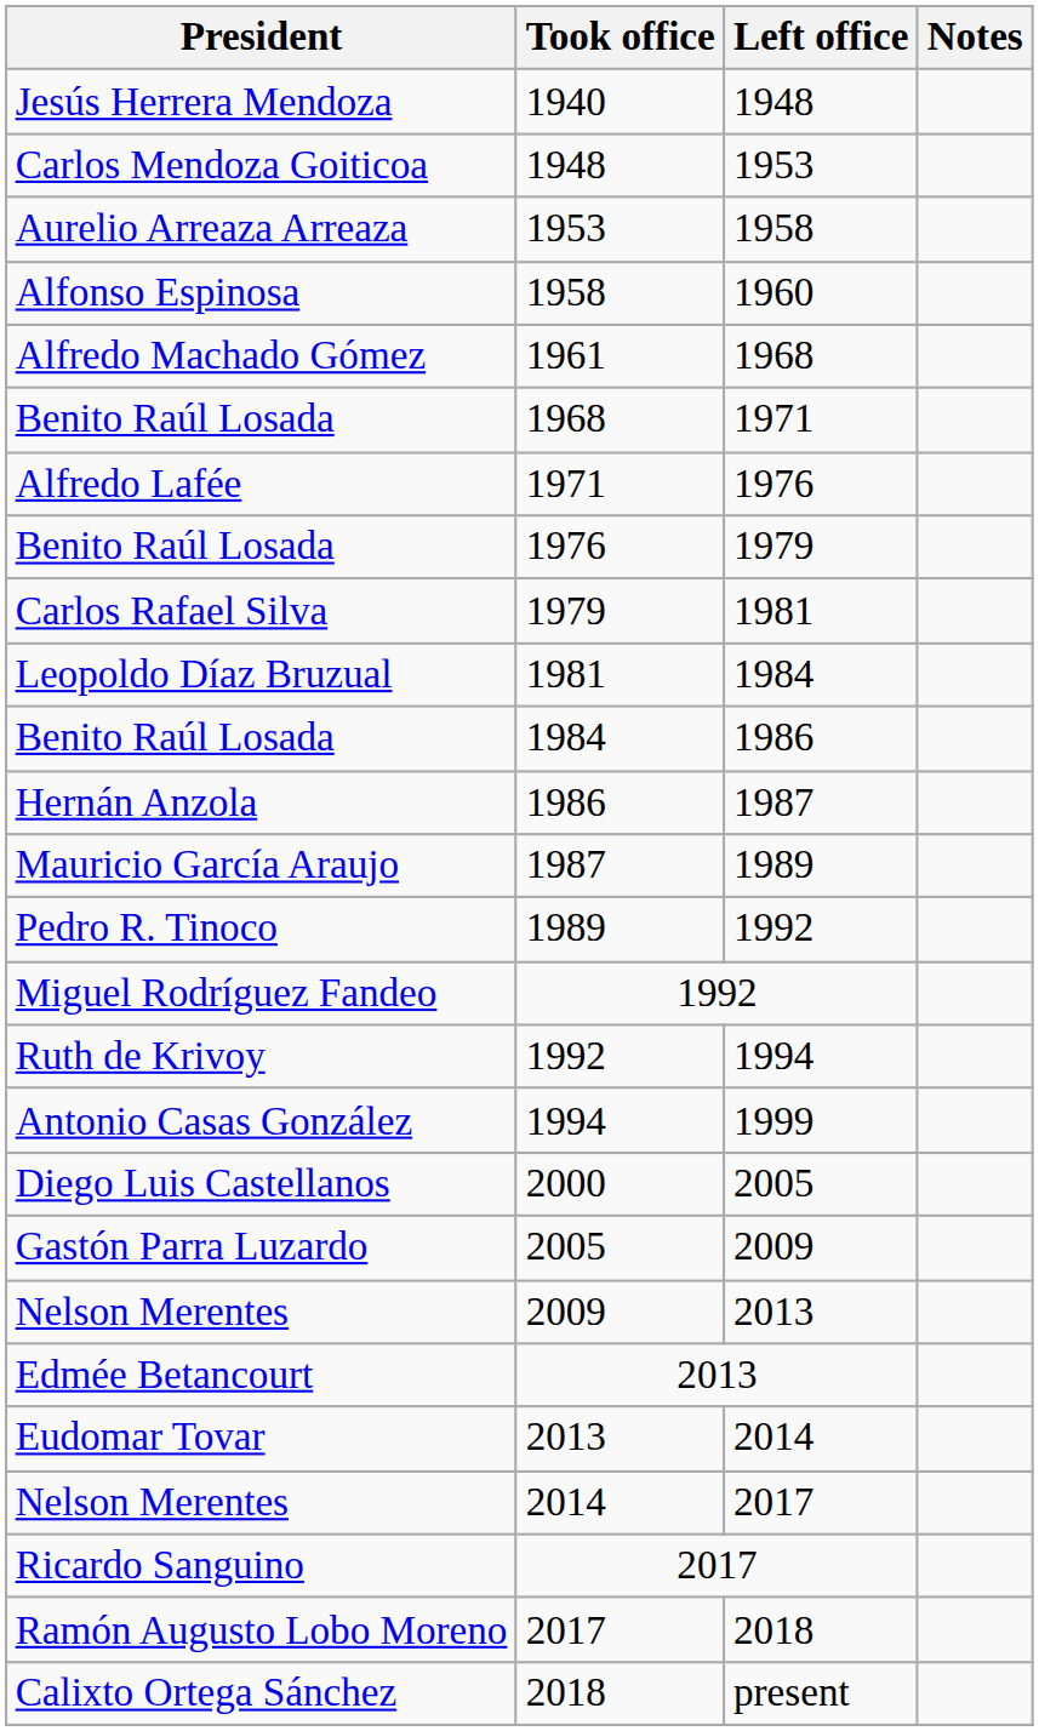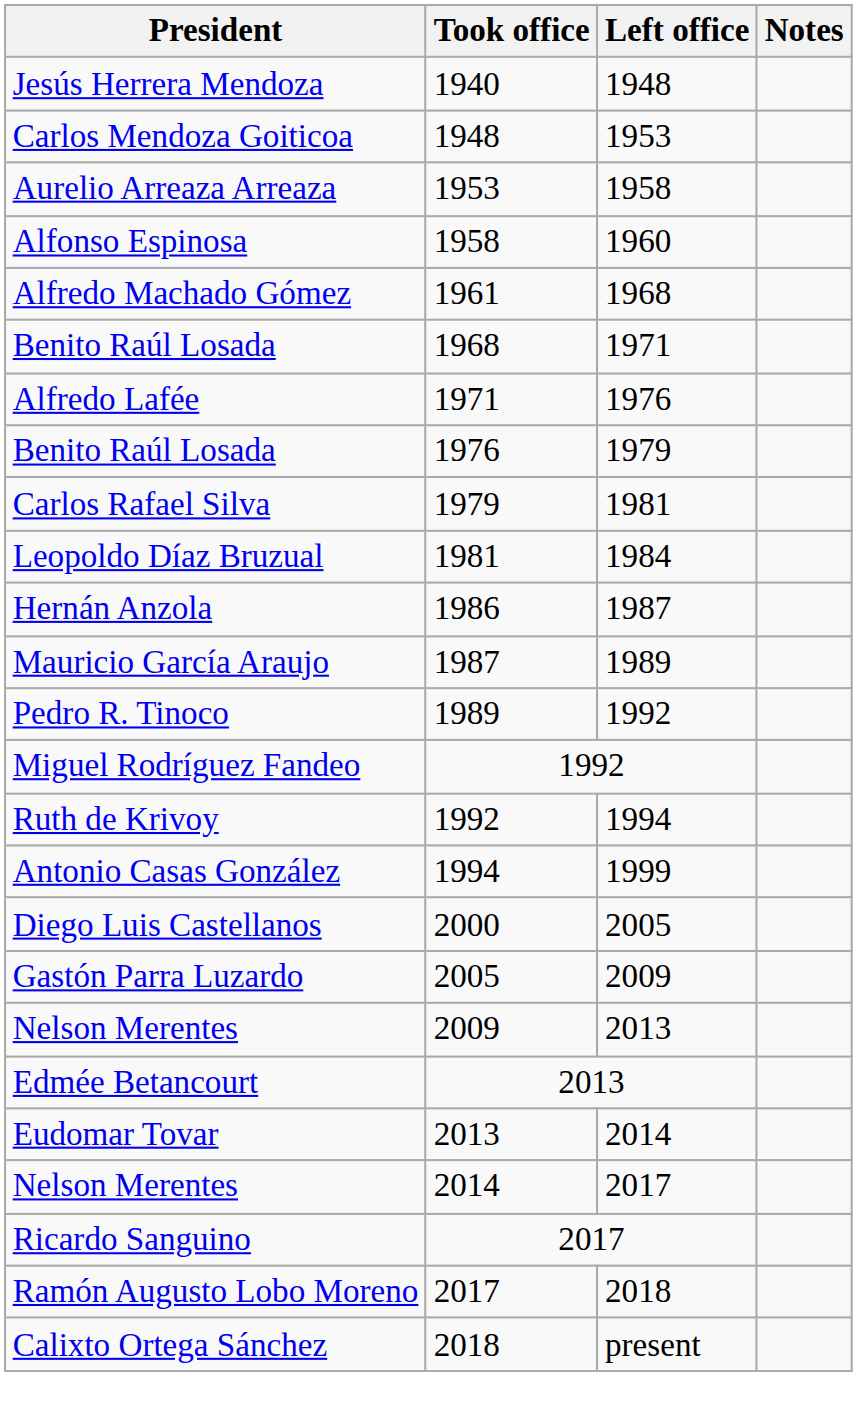- row: Benito Raúl Losada | 1984 | 1986
